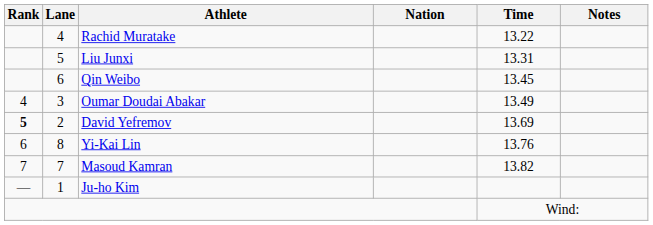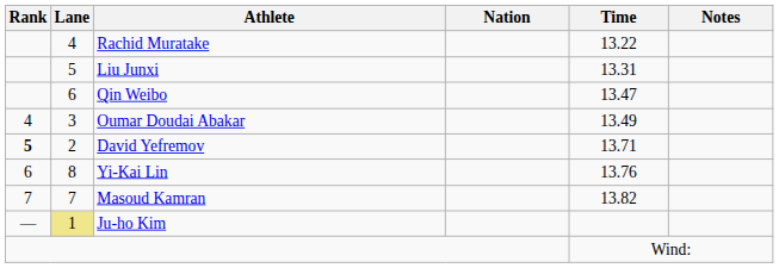Qin Weibo | Time: 13.45 -> 13.47
David Yefremov | Time: 13.69 -> 13.71
Ju-ho Kim | Lane: no background -> khaki background
